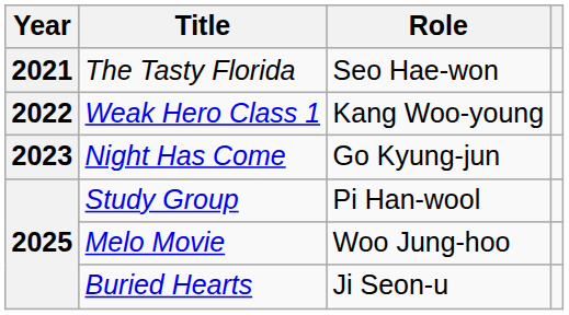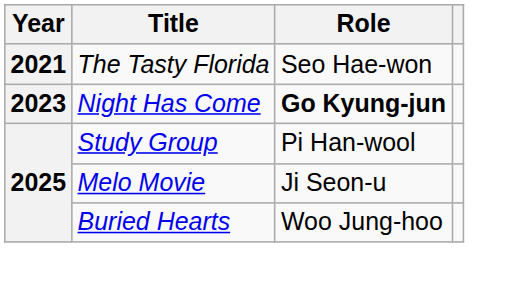- row: 2022 | Weak Hero Class 1 | Kang Woo-young
Night Has Come | Role: normal -> bold
Melo Movie | Role: Woo Jung-hoo -> Ji Seon-u
Buried Hearts | Role: Ji Seon-u -> Woo Jung-hoo
